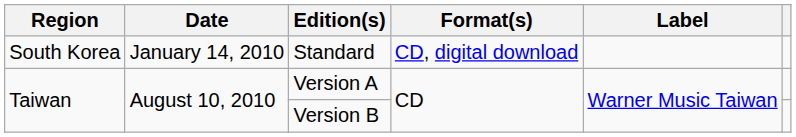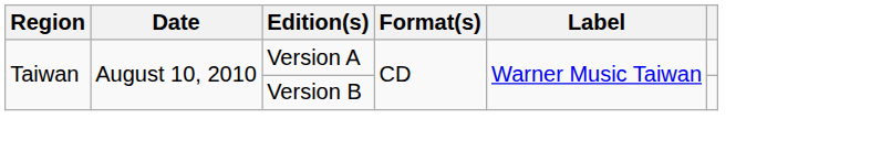- row: South Korea | January 14, 2010 | Standard | CD, digital download
